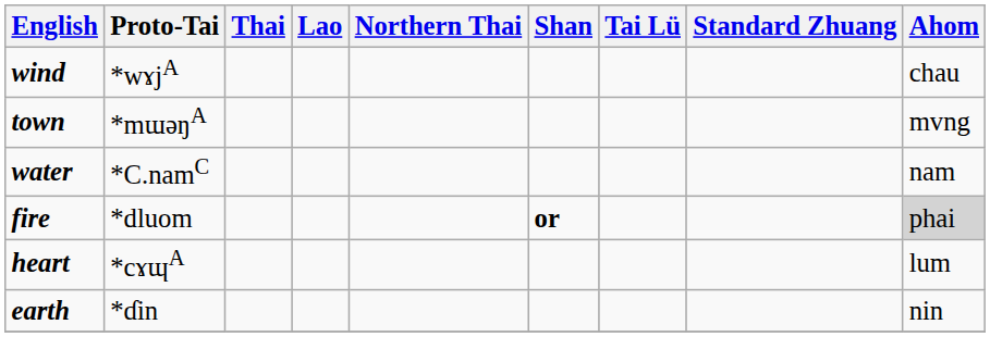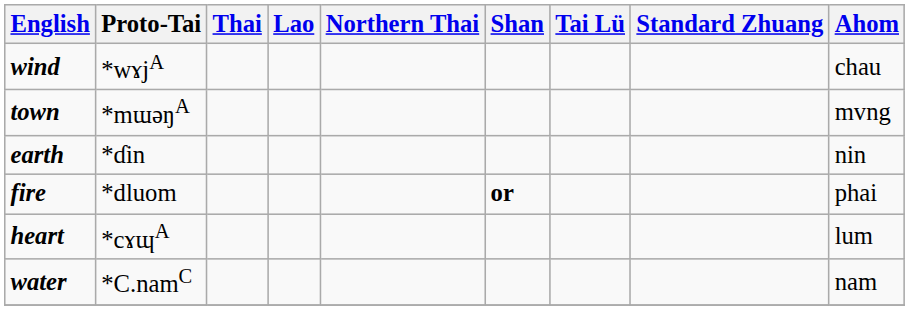rows swapped: earth <-> water
fire | Ahom: lightgrey background -> no background
